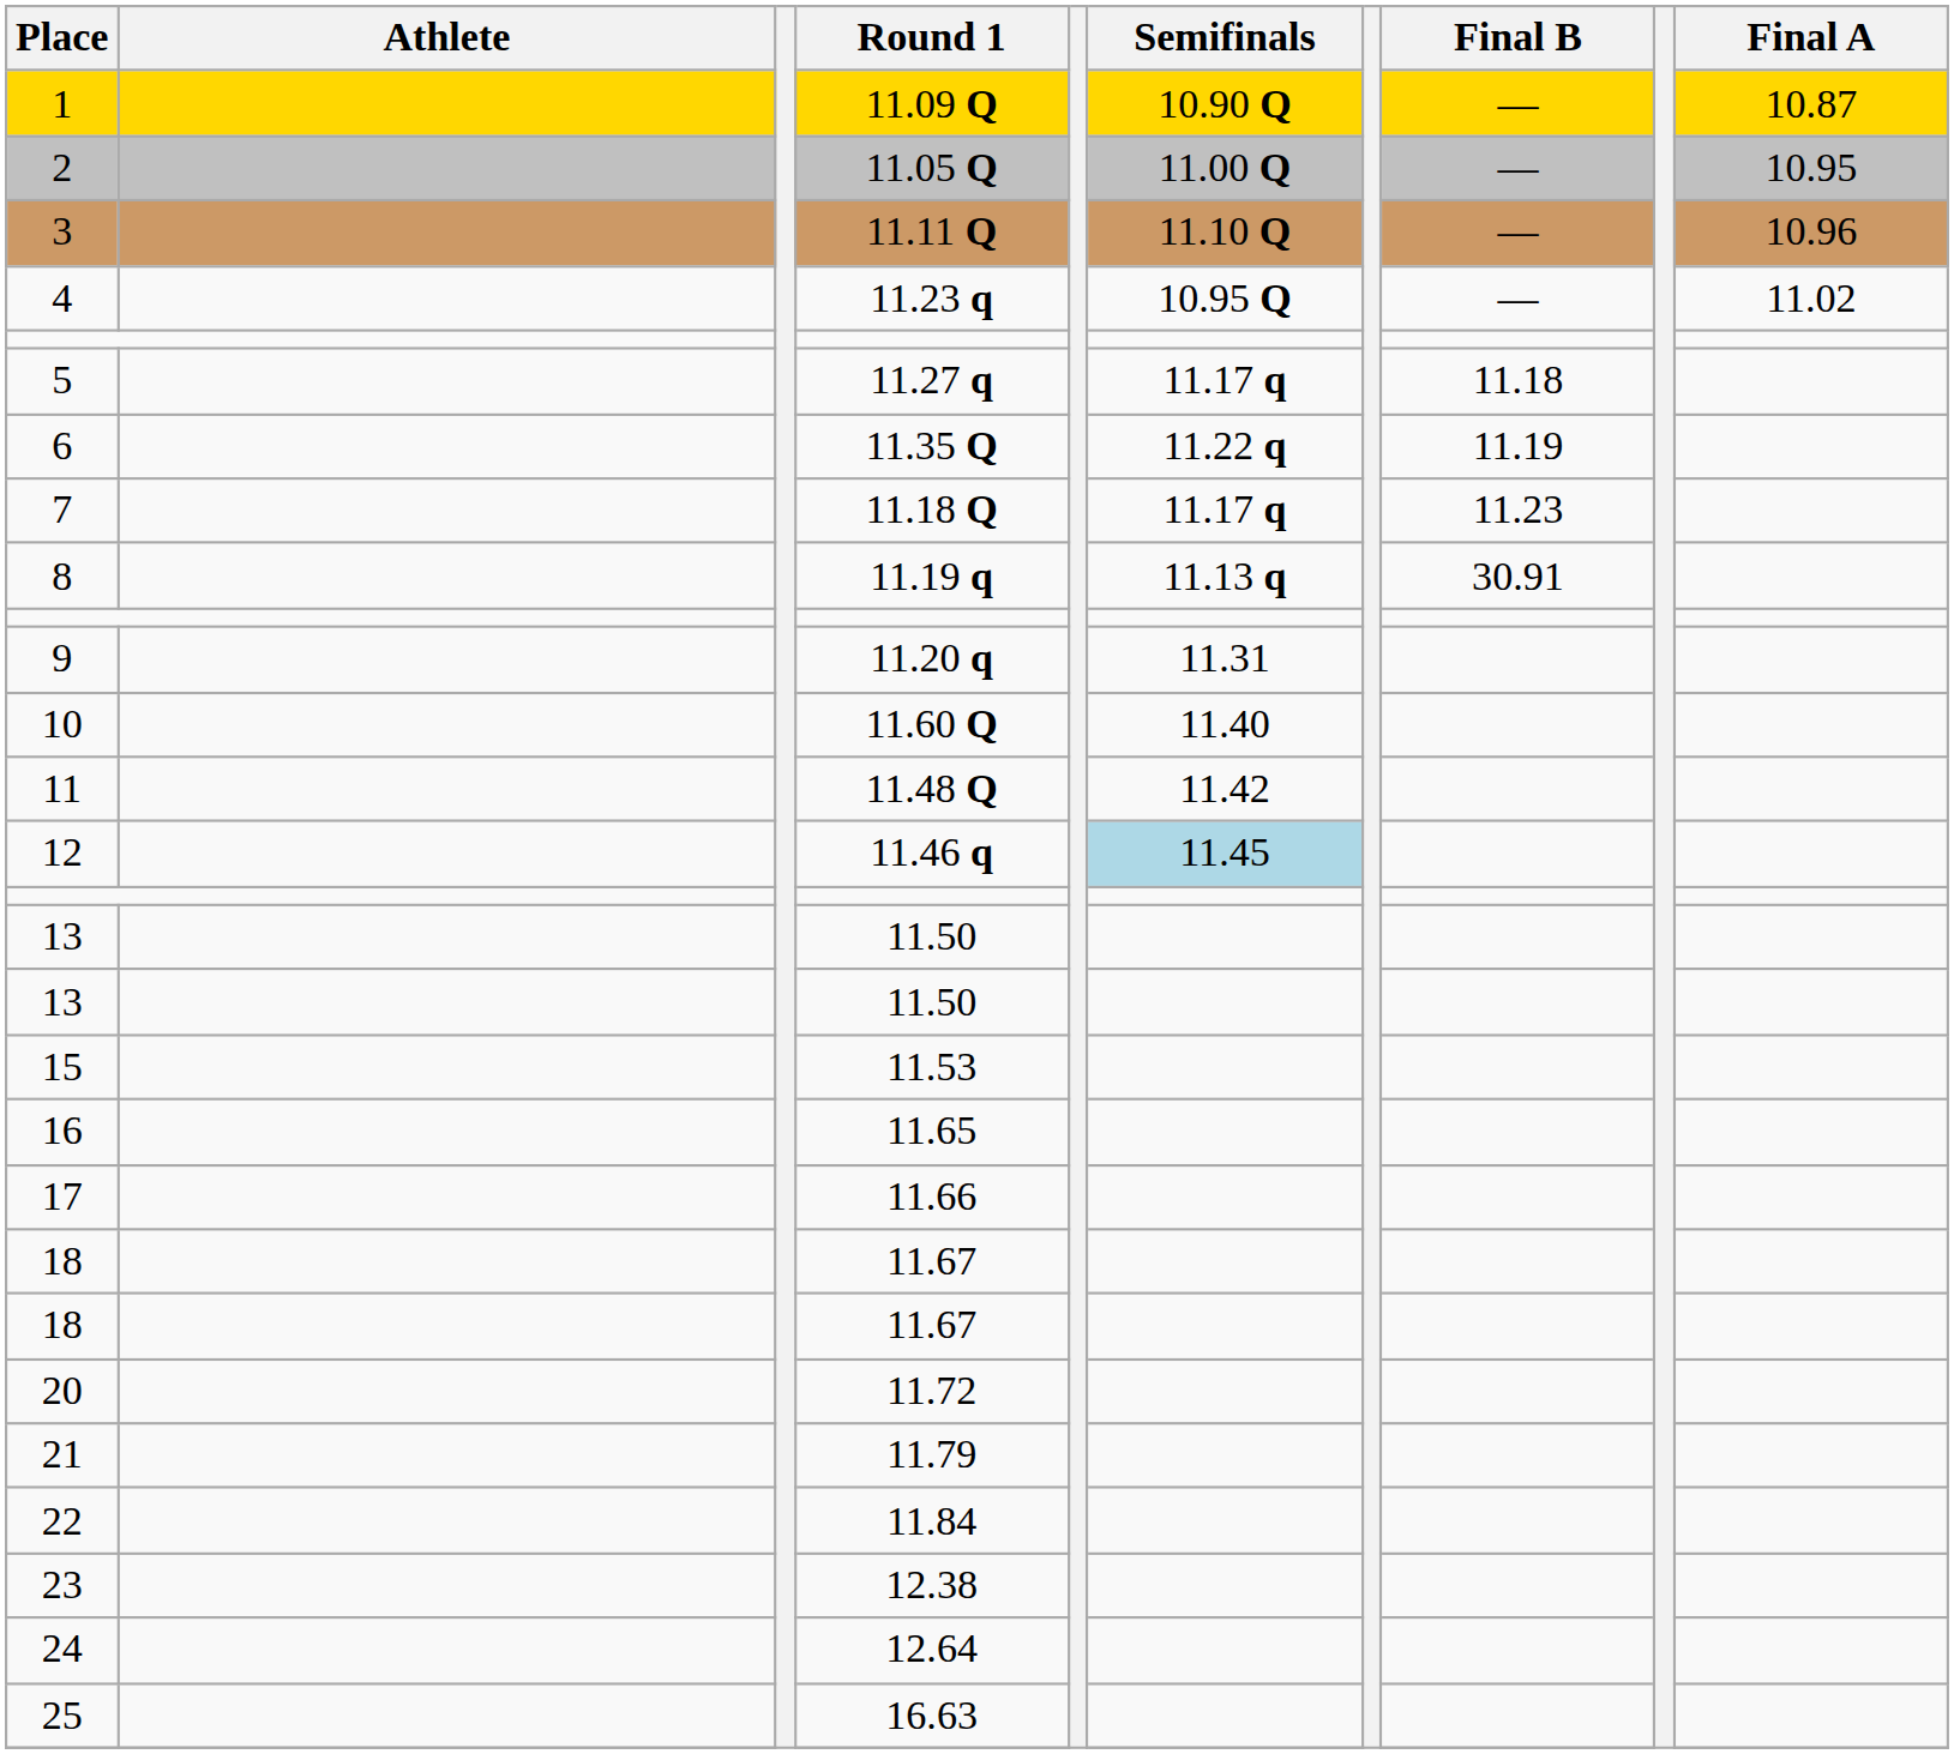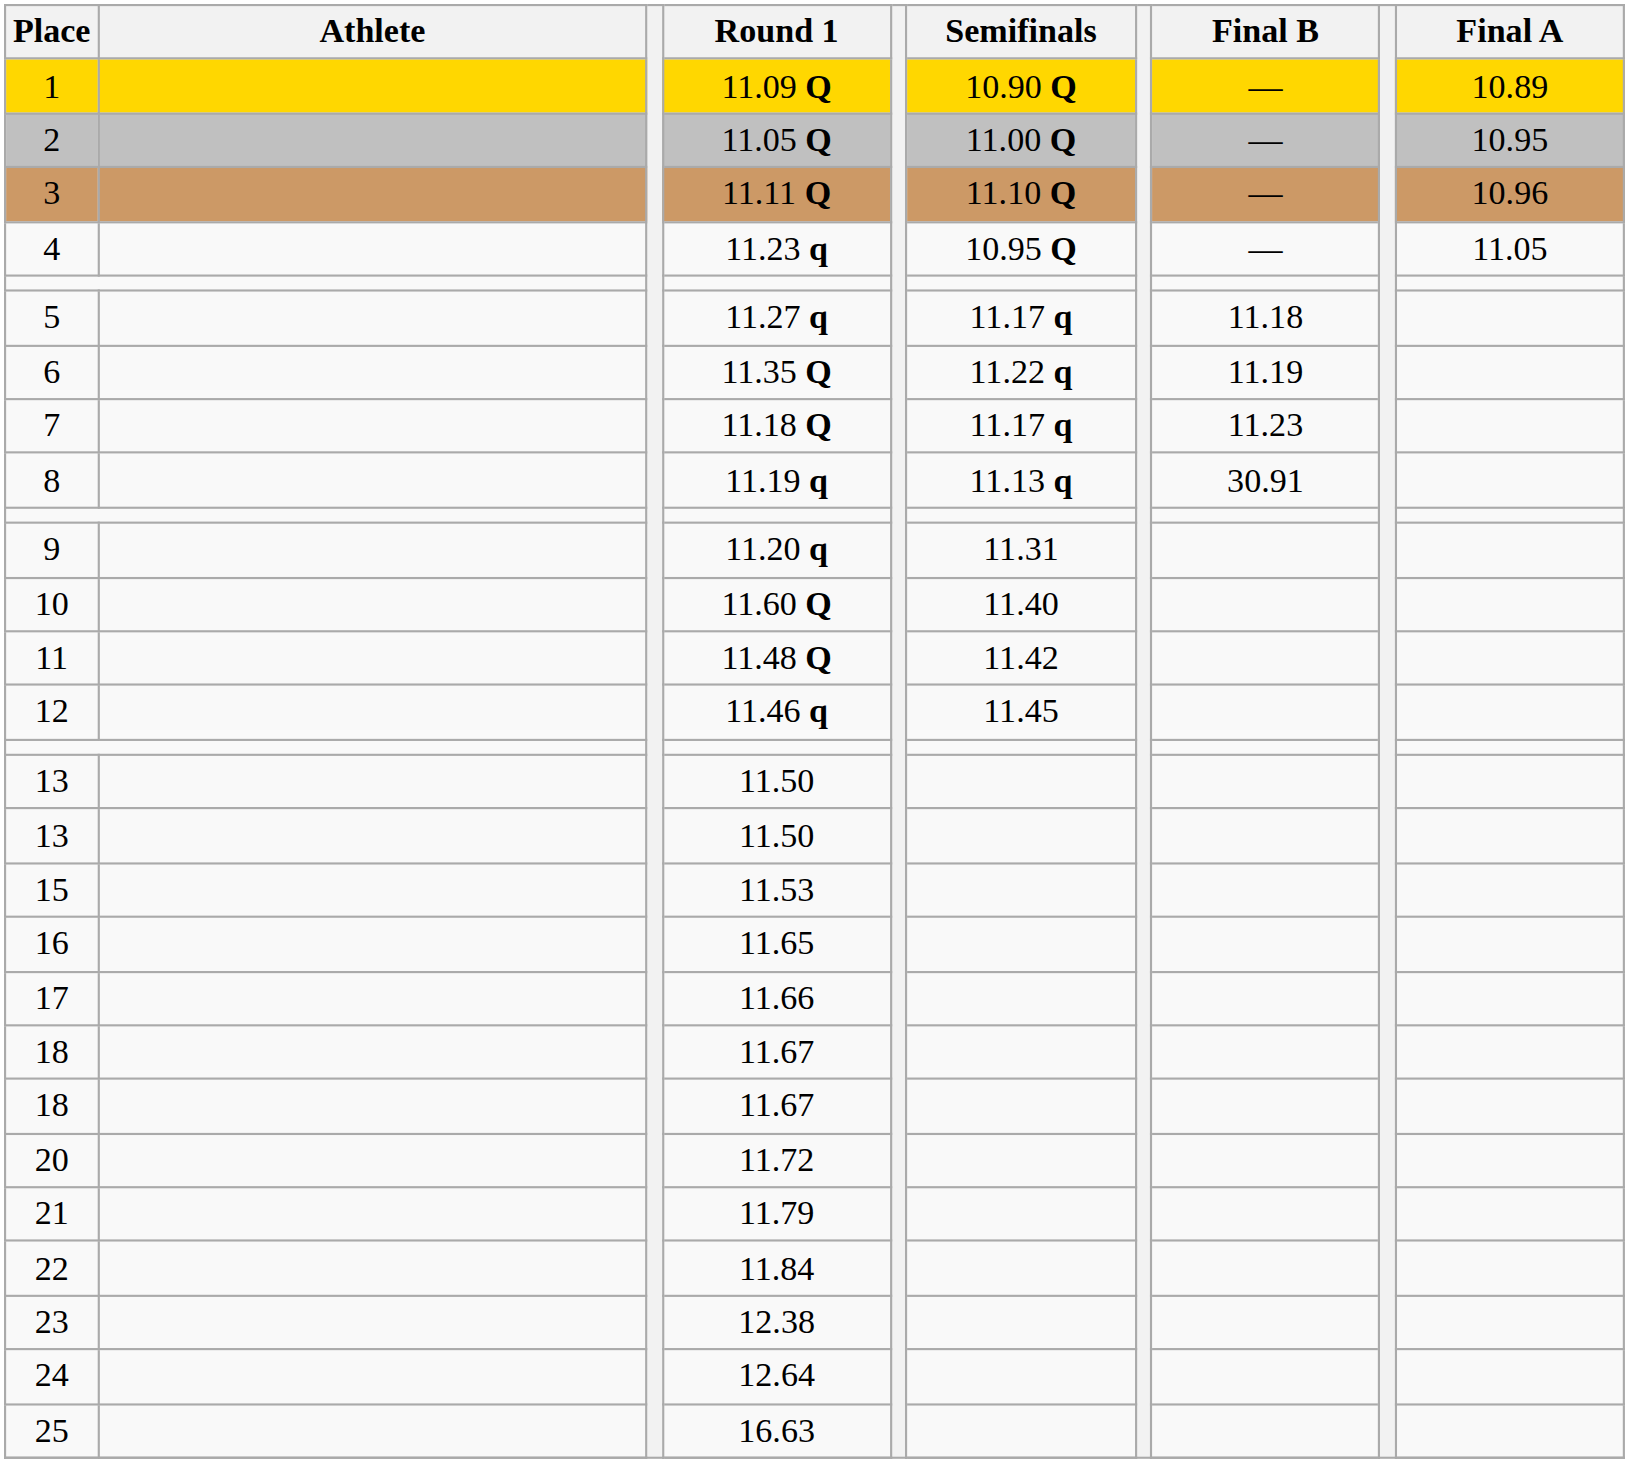1 | Final A: 10.87 -> 10.89
4 | Final A: 11.02 -> 11.05
12 | Semifinals: lightblue background -> no background
